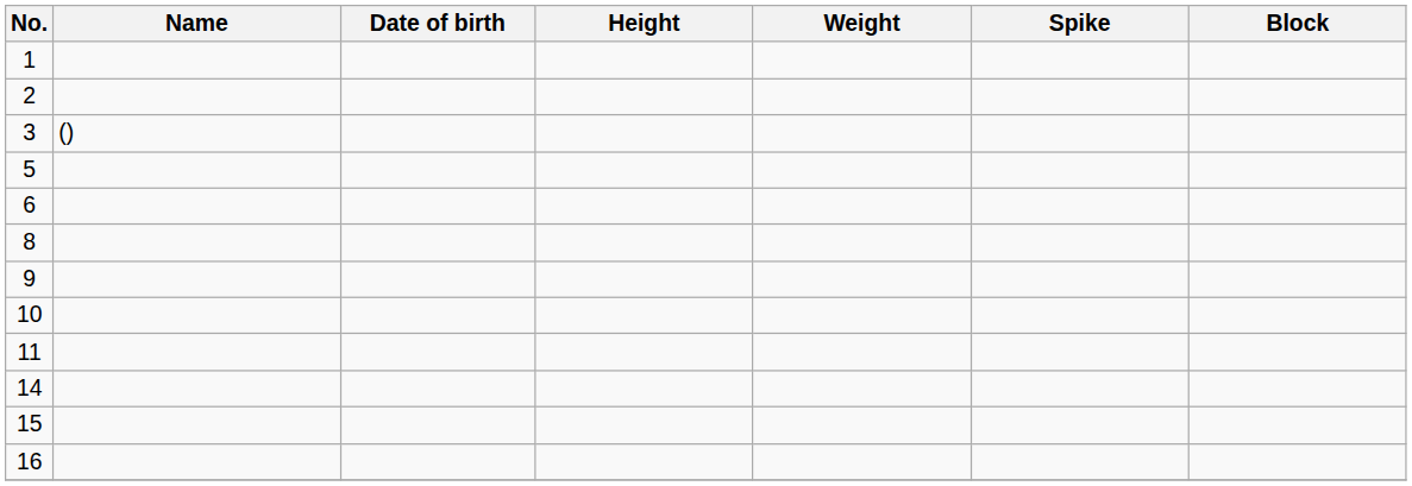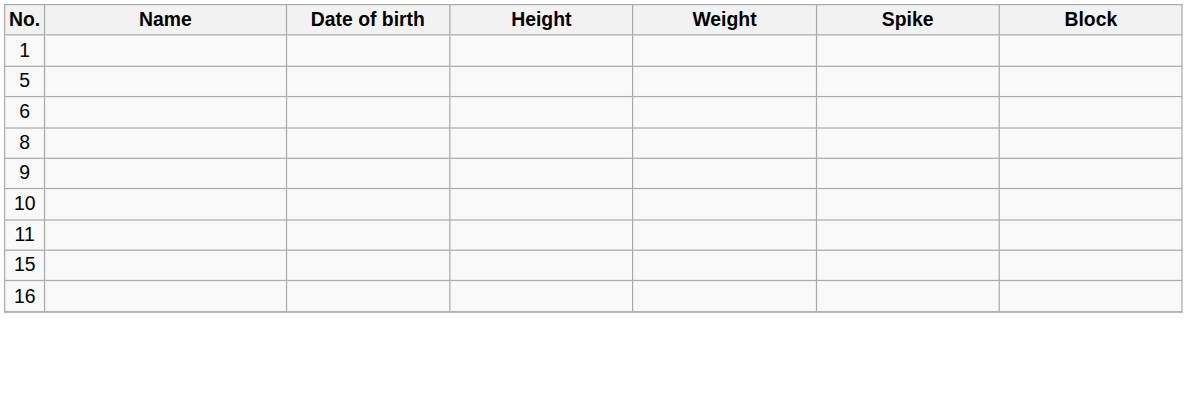- row: 2
- row: 3 | ()
- row: 14
